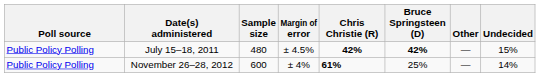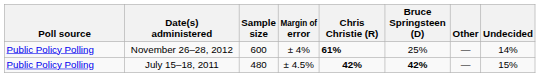rows swapped: November 26–28, 2012 <-> July 15–18, 2011
